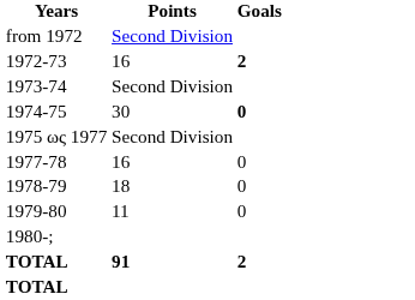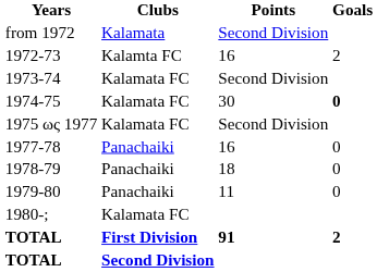+ column: Clubs | Kalamata | Kalamta FC | Kalamata FC | Kalamata FC | Kalamata FC | Panachaiki | Panachaiki | Panachaiki | Kalamata FC | First Division | Second Division
1972-73 | Goals: bold -> normal
